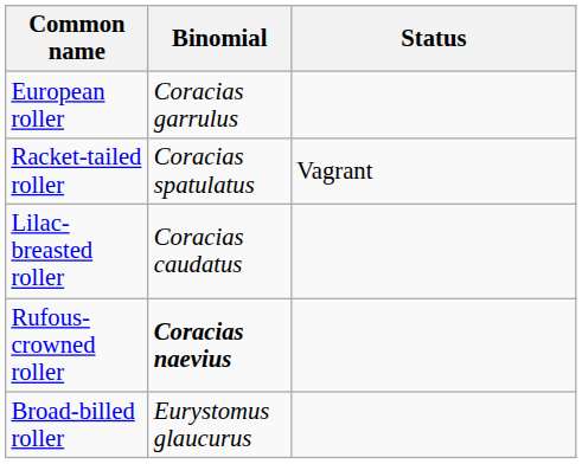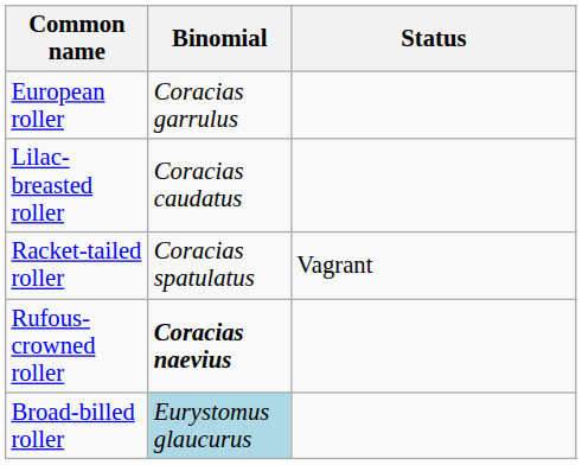rows swapped: Lilac-breasted roller <-> Racket-tailed roller
Broad-billed roller | Binomial: no background -> lightblue background
